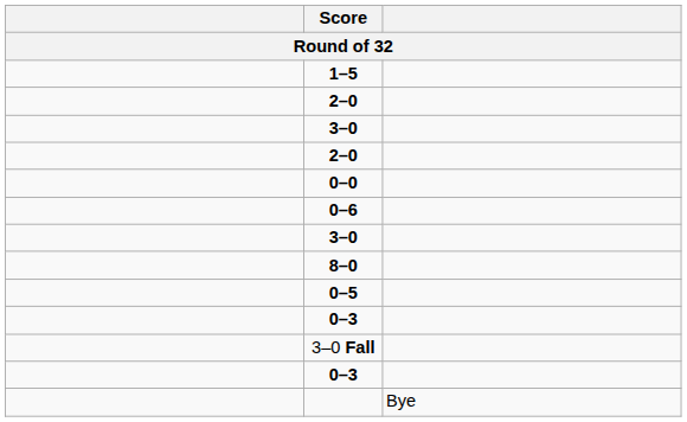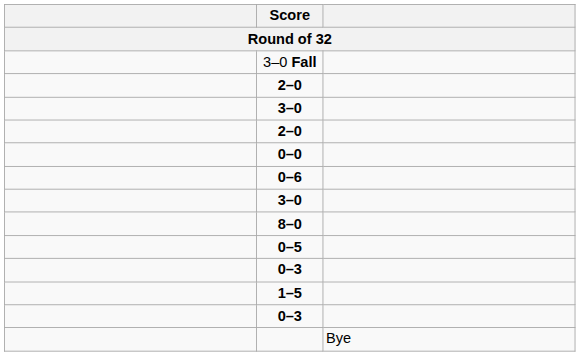rows swapped: 1–5 <-> 3–0 Fall
